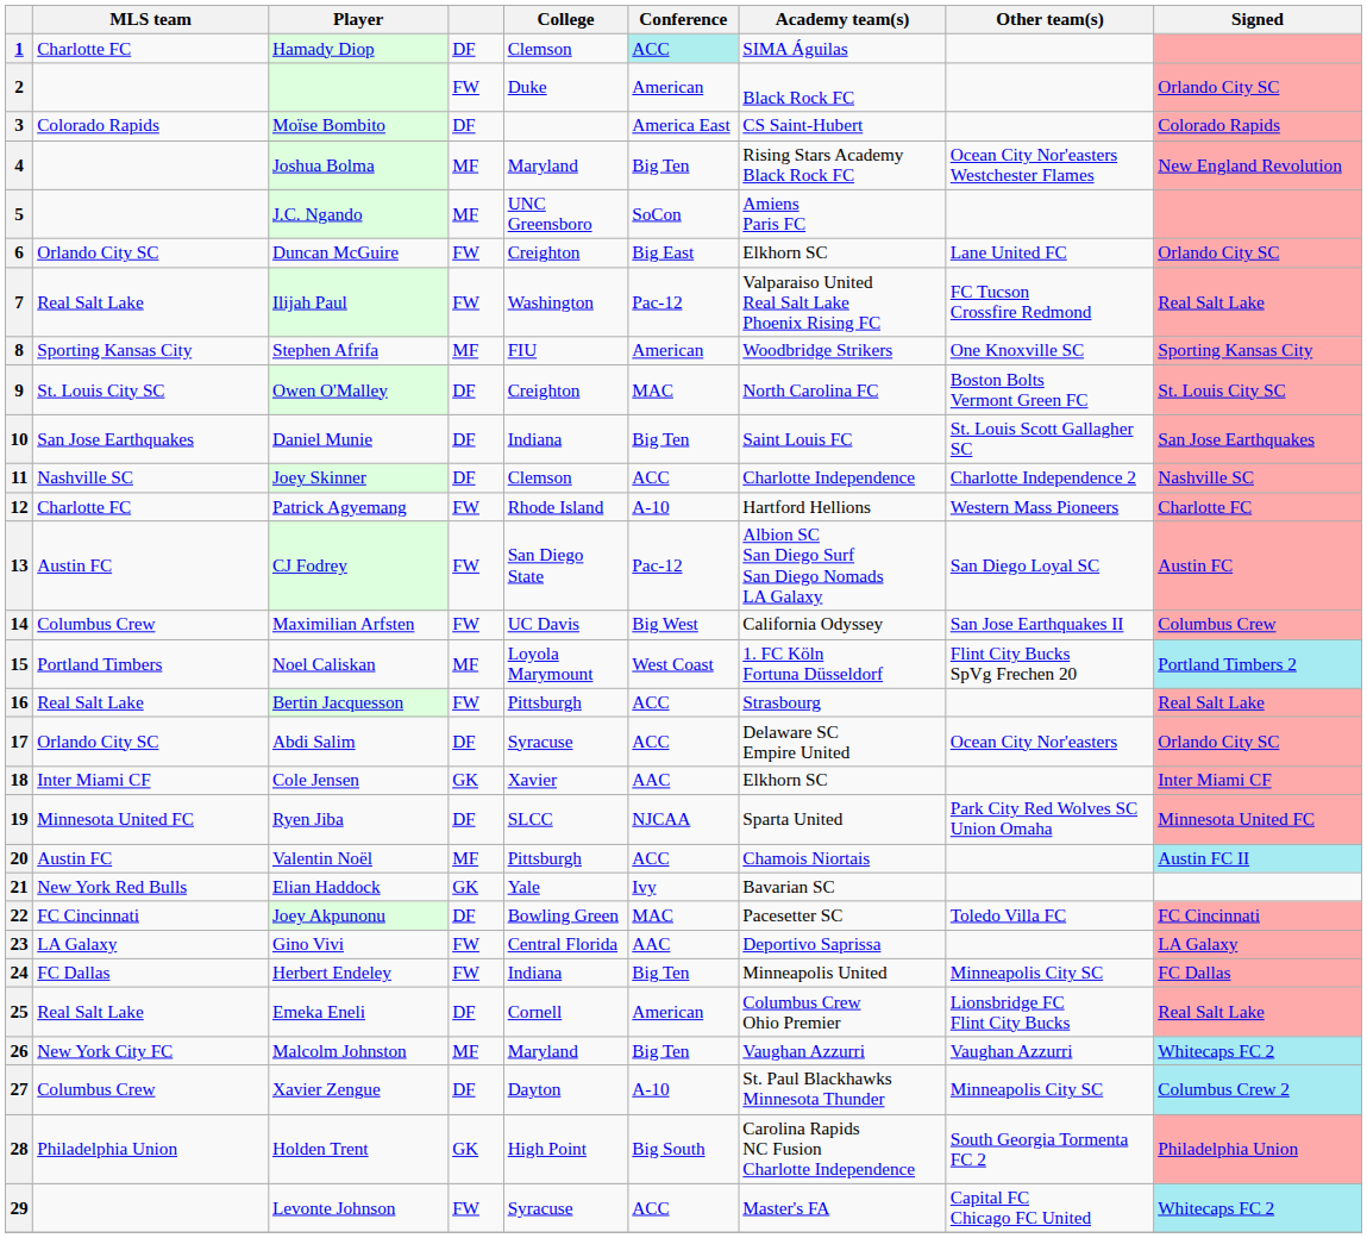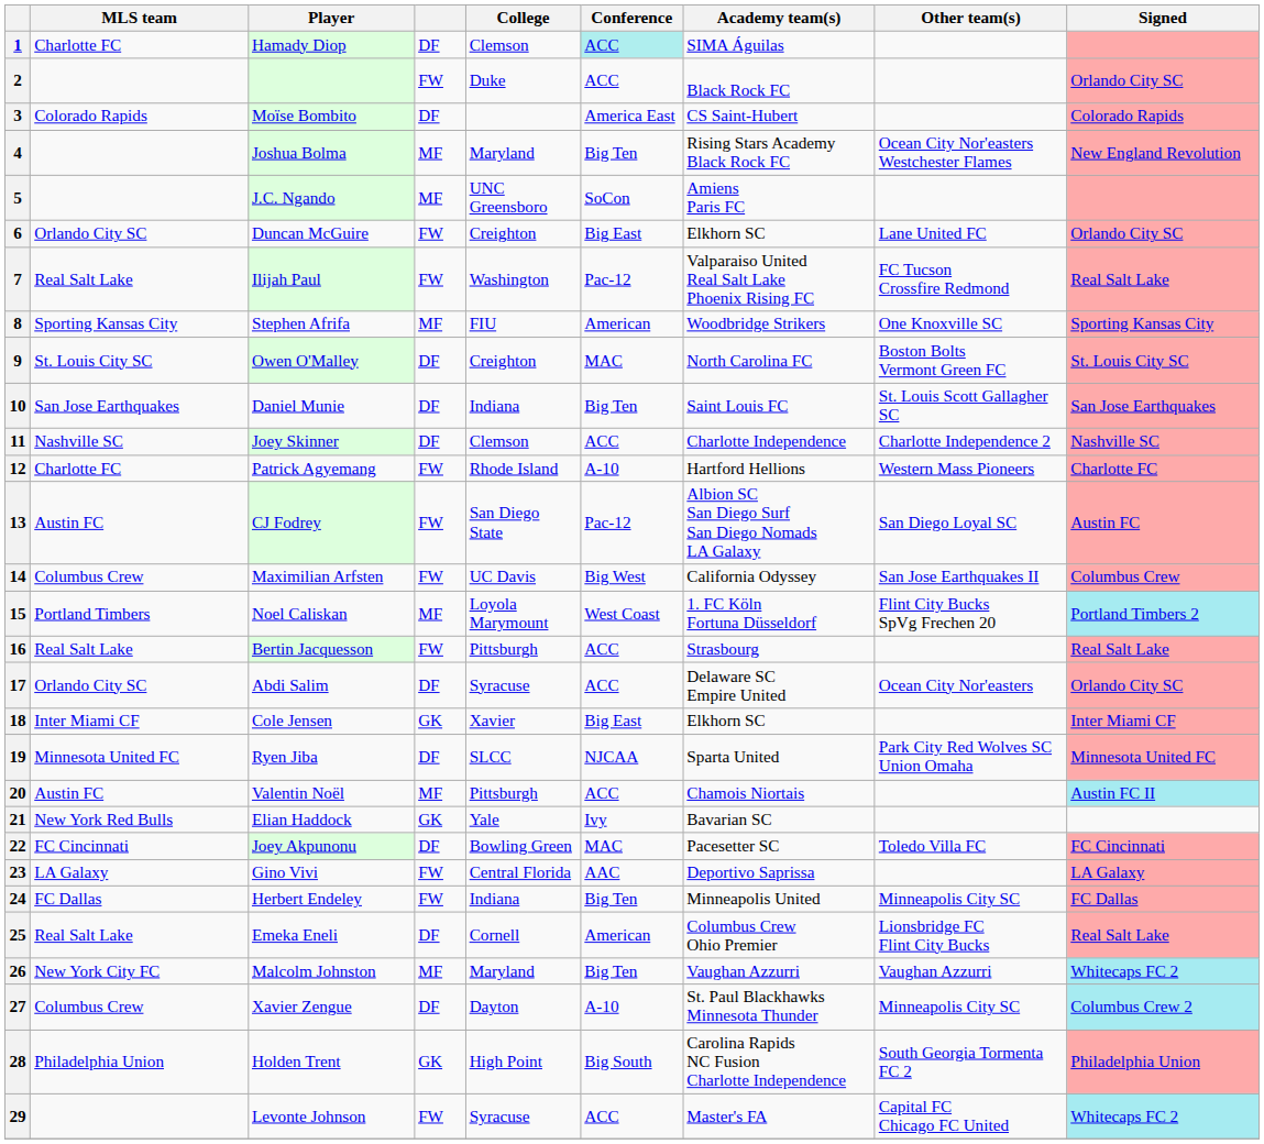2 | Conference: American -> ACC
18 | Conference: AAC -> Big East
